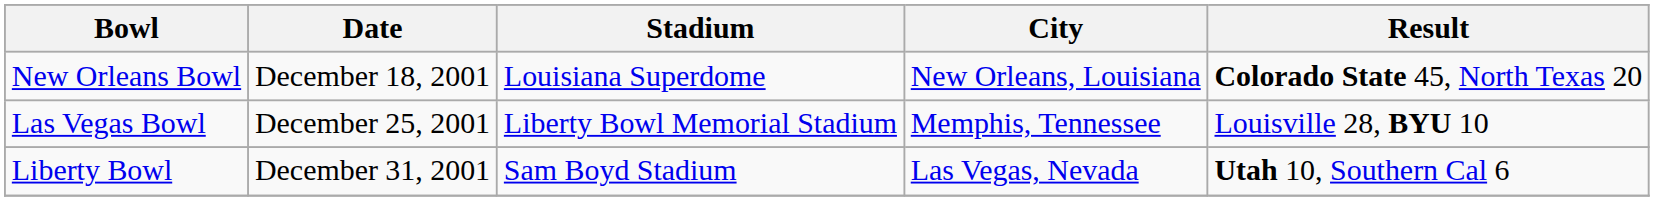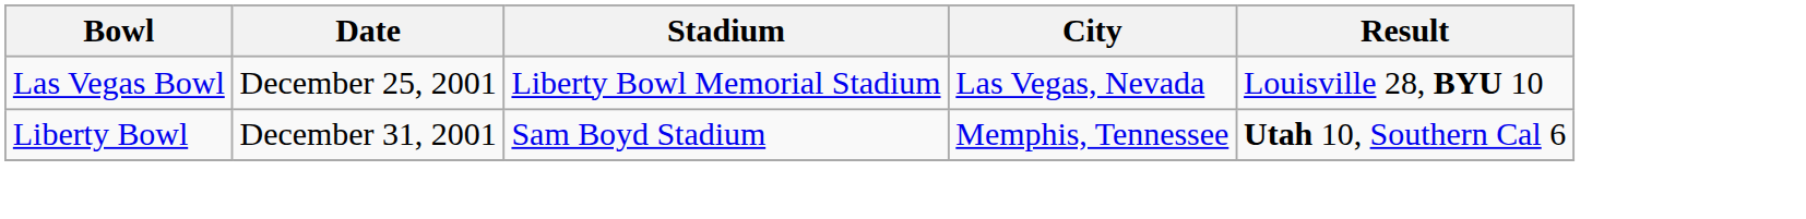- row: New Orleans Bowl | December 18, 2001 | Louisiana Superdome | New Orleans, Louisiana | Colorado State 45, North Texas 20
Las Vegas Bowl | City: Memphis, Tennessee -> Las Vegas, Nevada
Liberty Bowl | City: Las Vegas, Nevada -> Memphis, Tennessee
